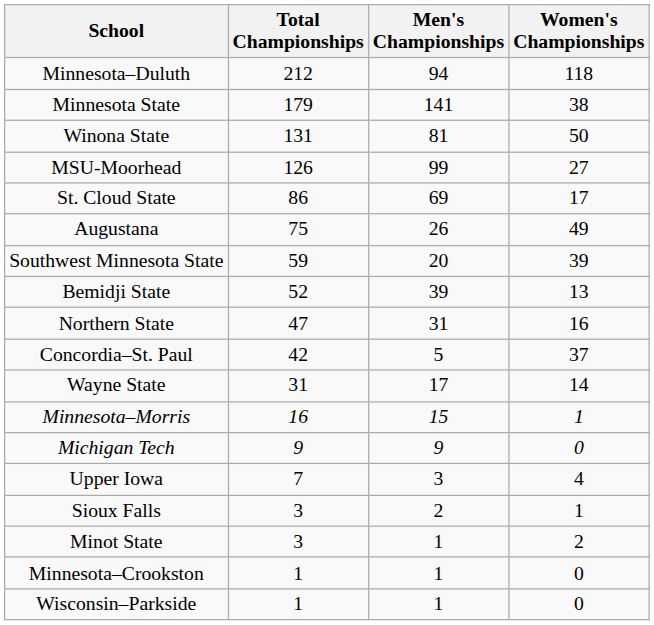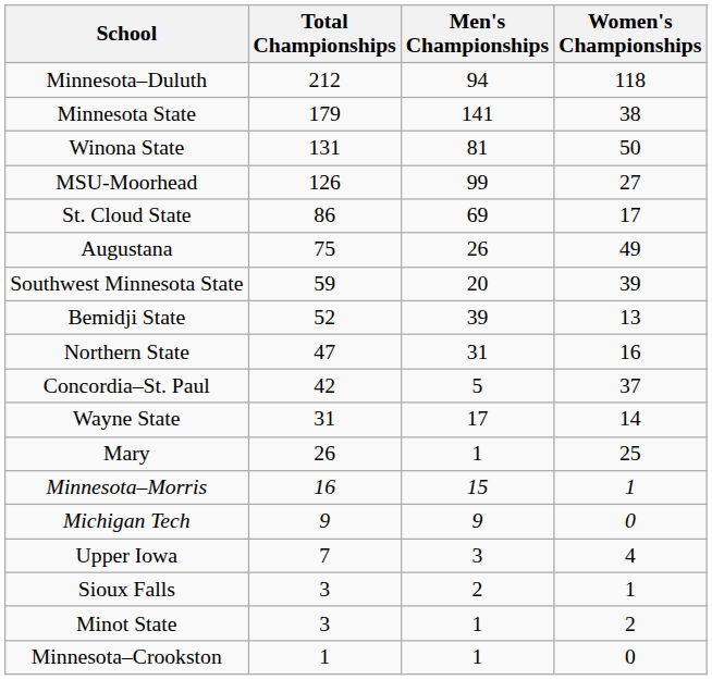+ row: Mary | 26 | 1 | 25
- row: Wisconsin–Parkside | 1 | 1 | 0
